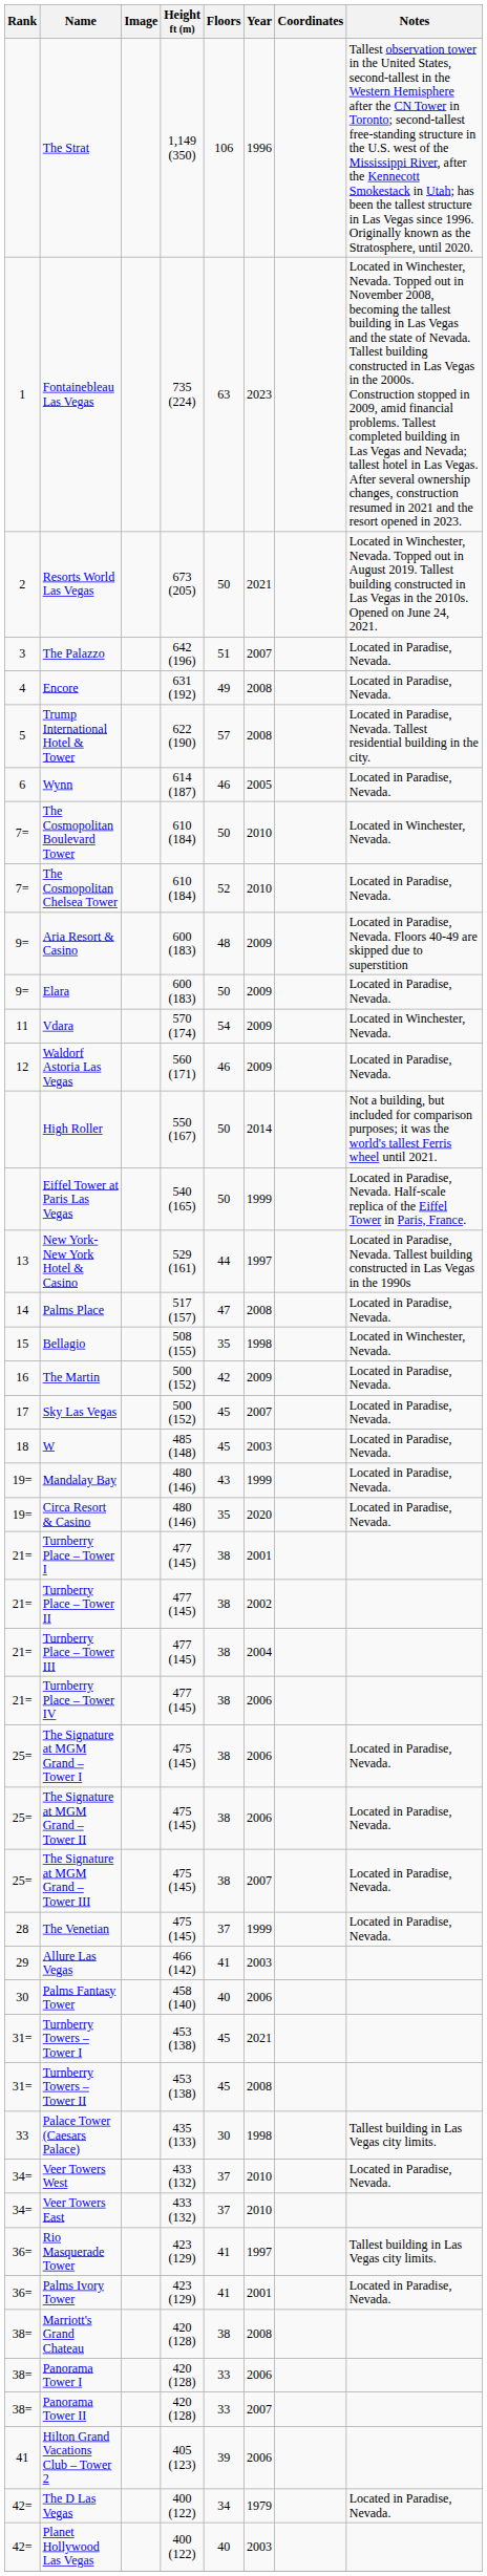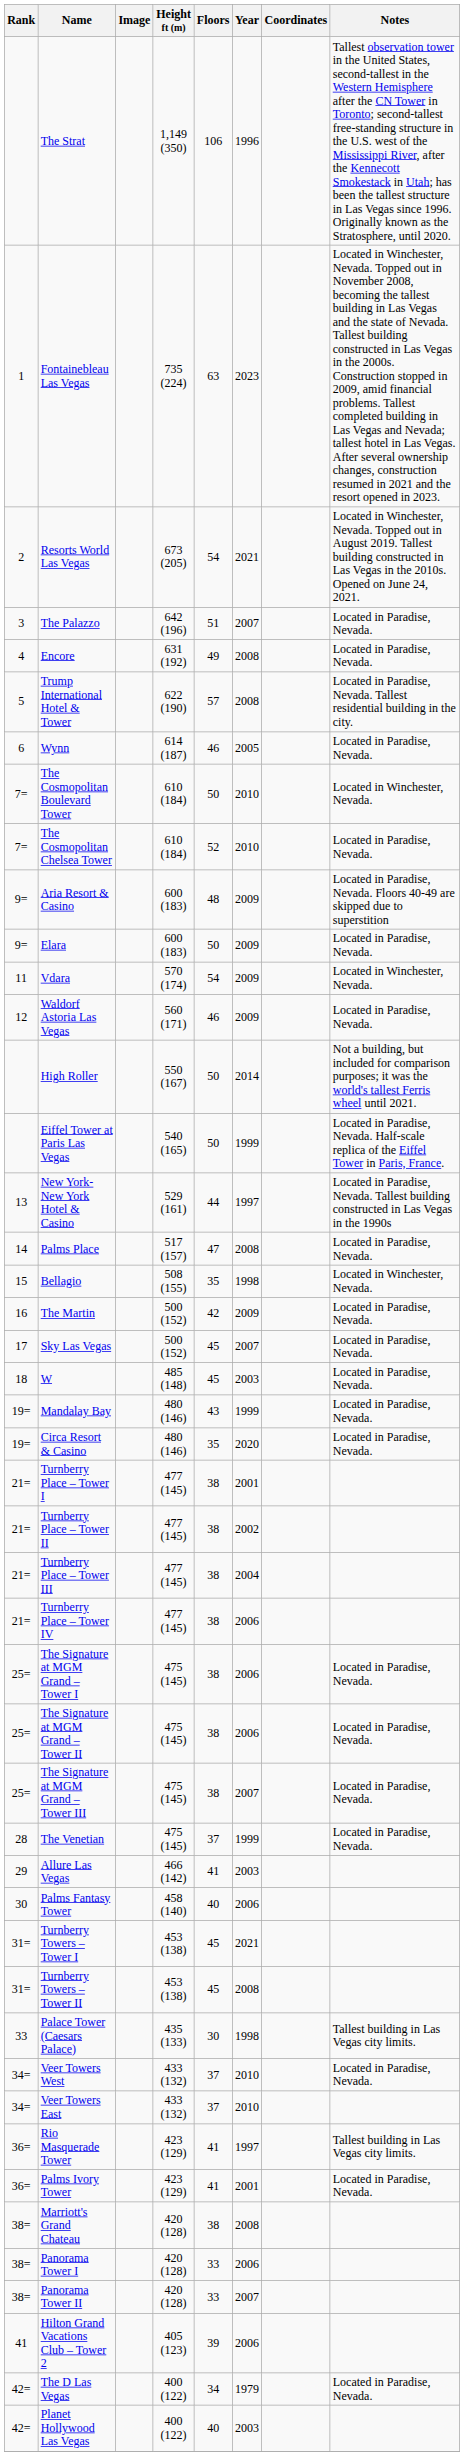Resorts World Las Vegas | Floors: 50 -> 54
